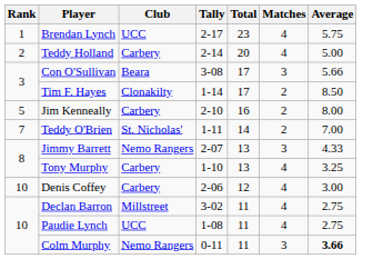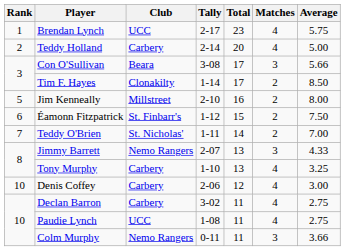Jim Kenneally | Club: Carbery -> Millstreet
+ row: 6 | Éamonn Fitzpatrick | St. Finbarr's | 1-12 | 15 | 2 | 7.50
Declan Barron | Club: Millstreet -> Carbery
Colm Murphy | Average: bold -> normal
